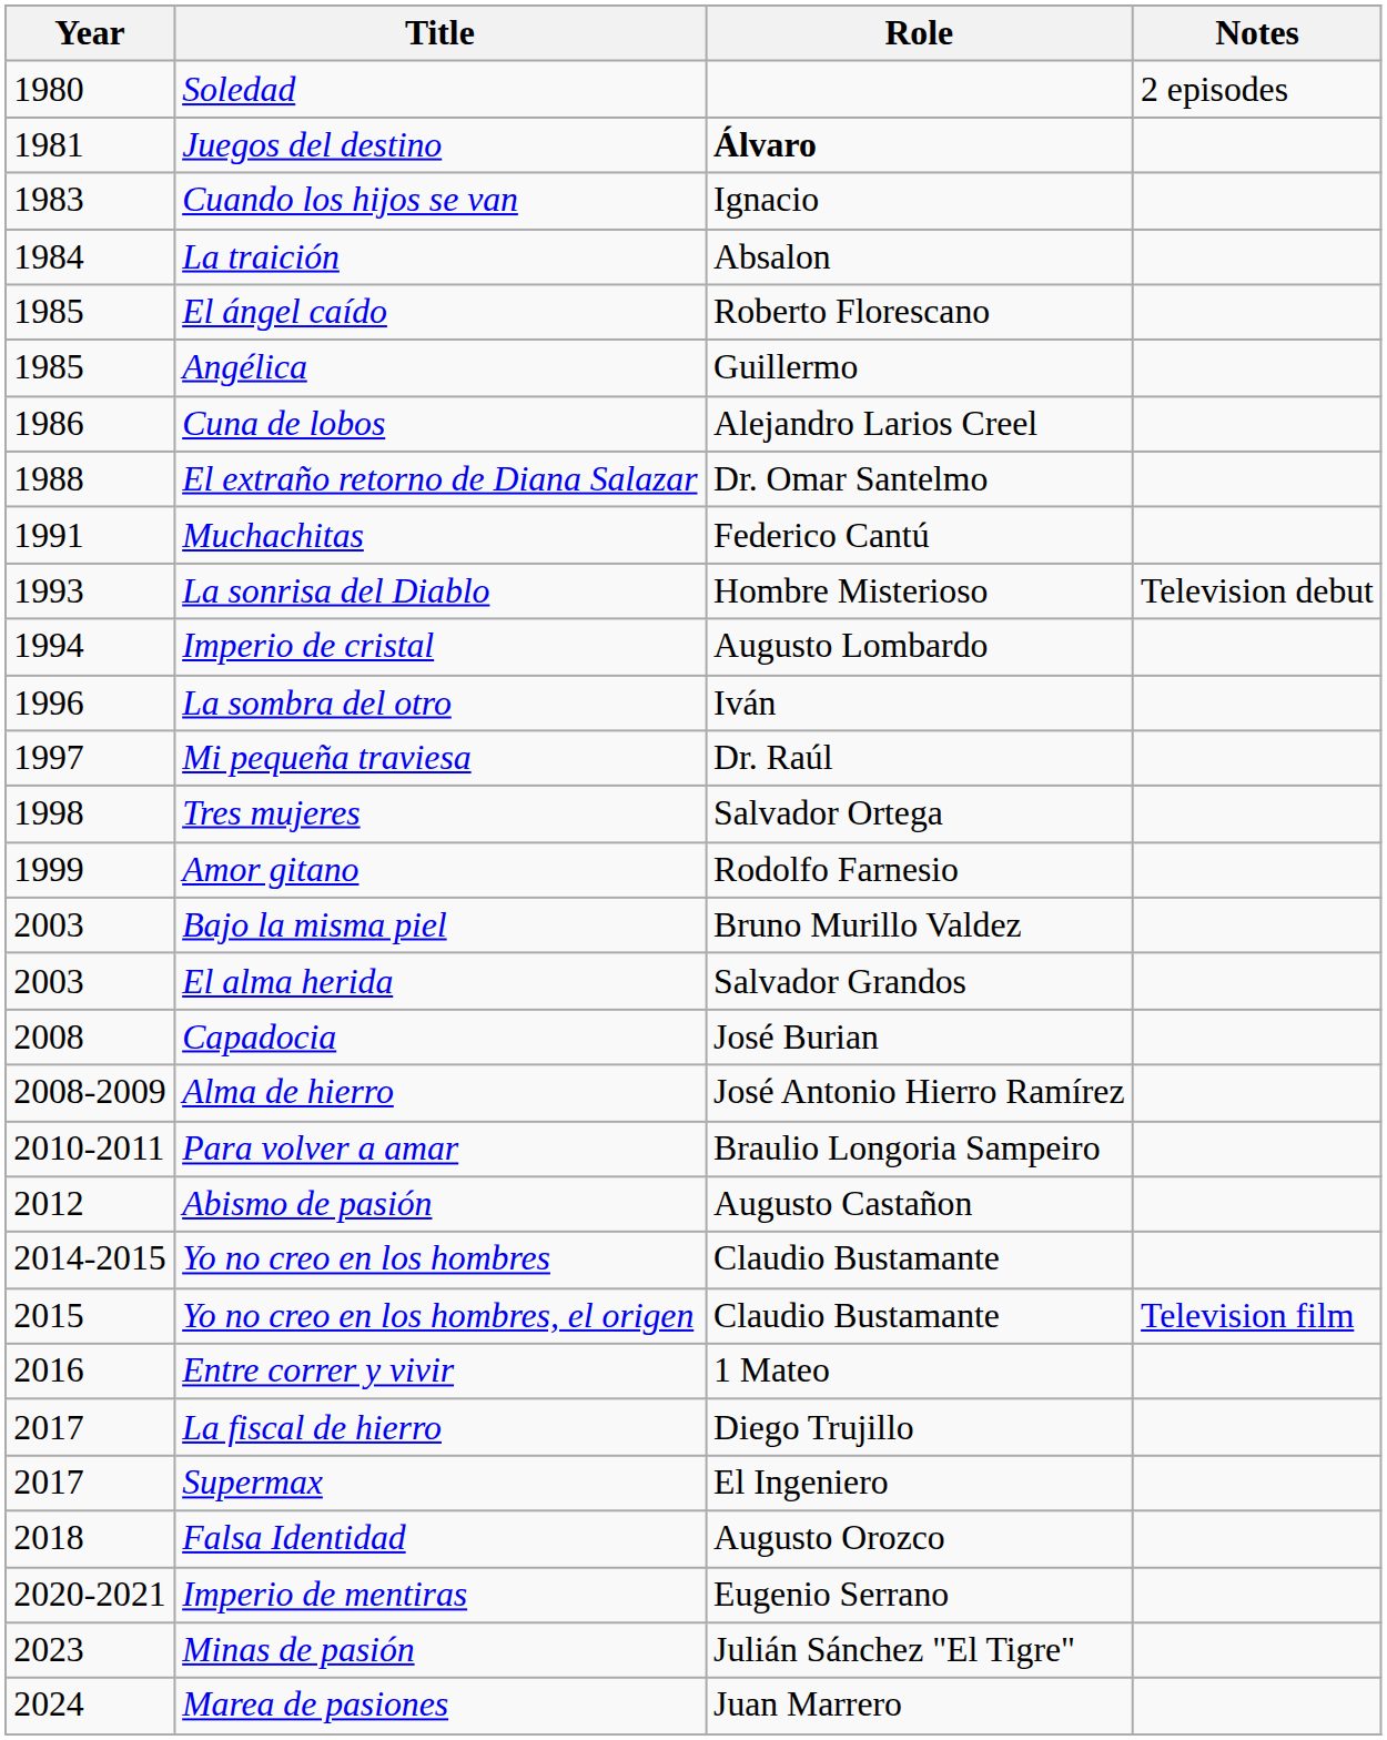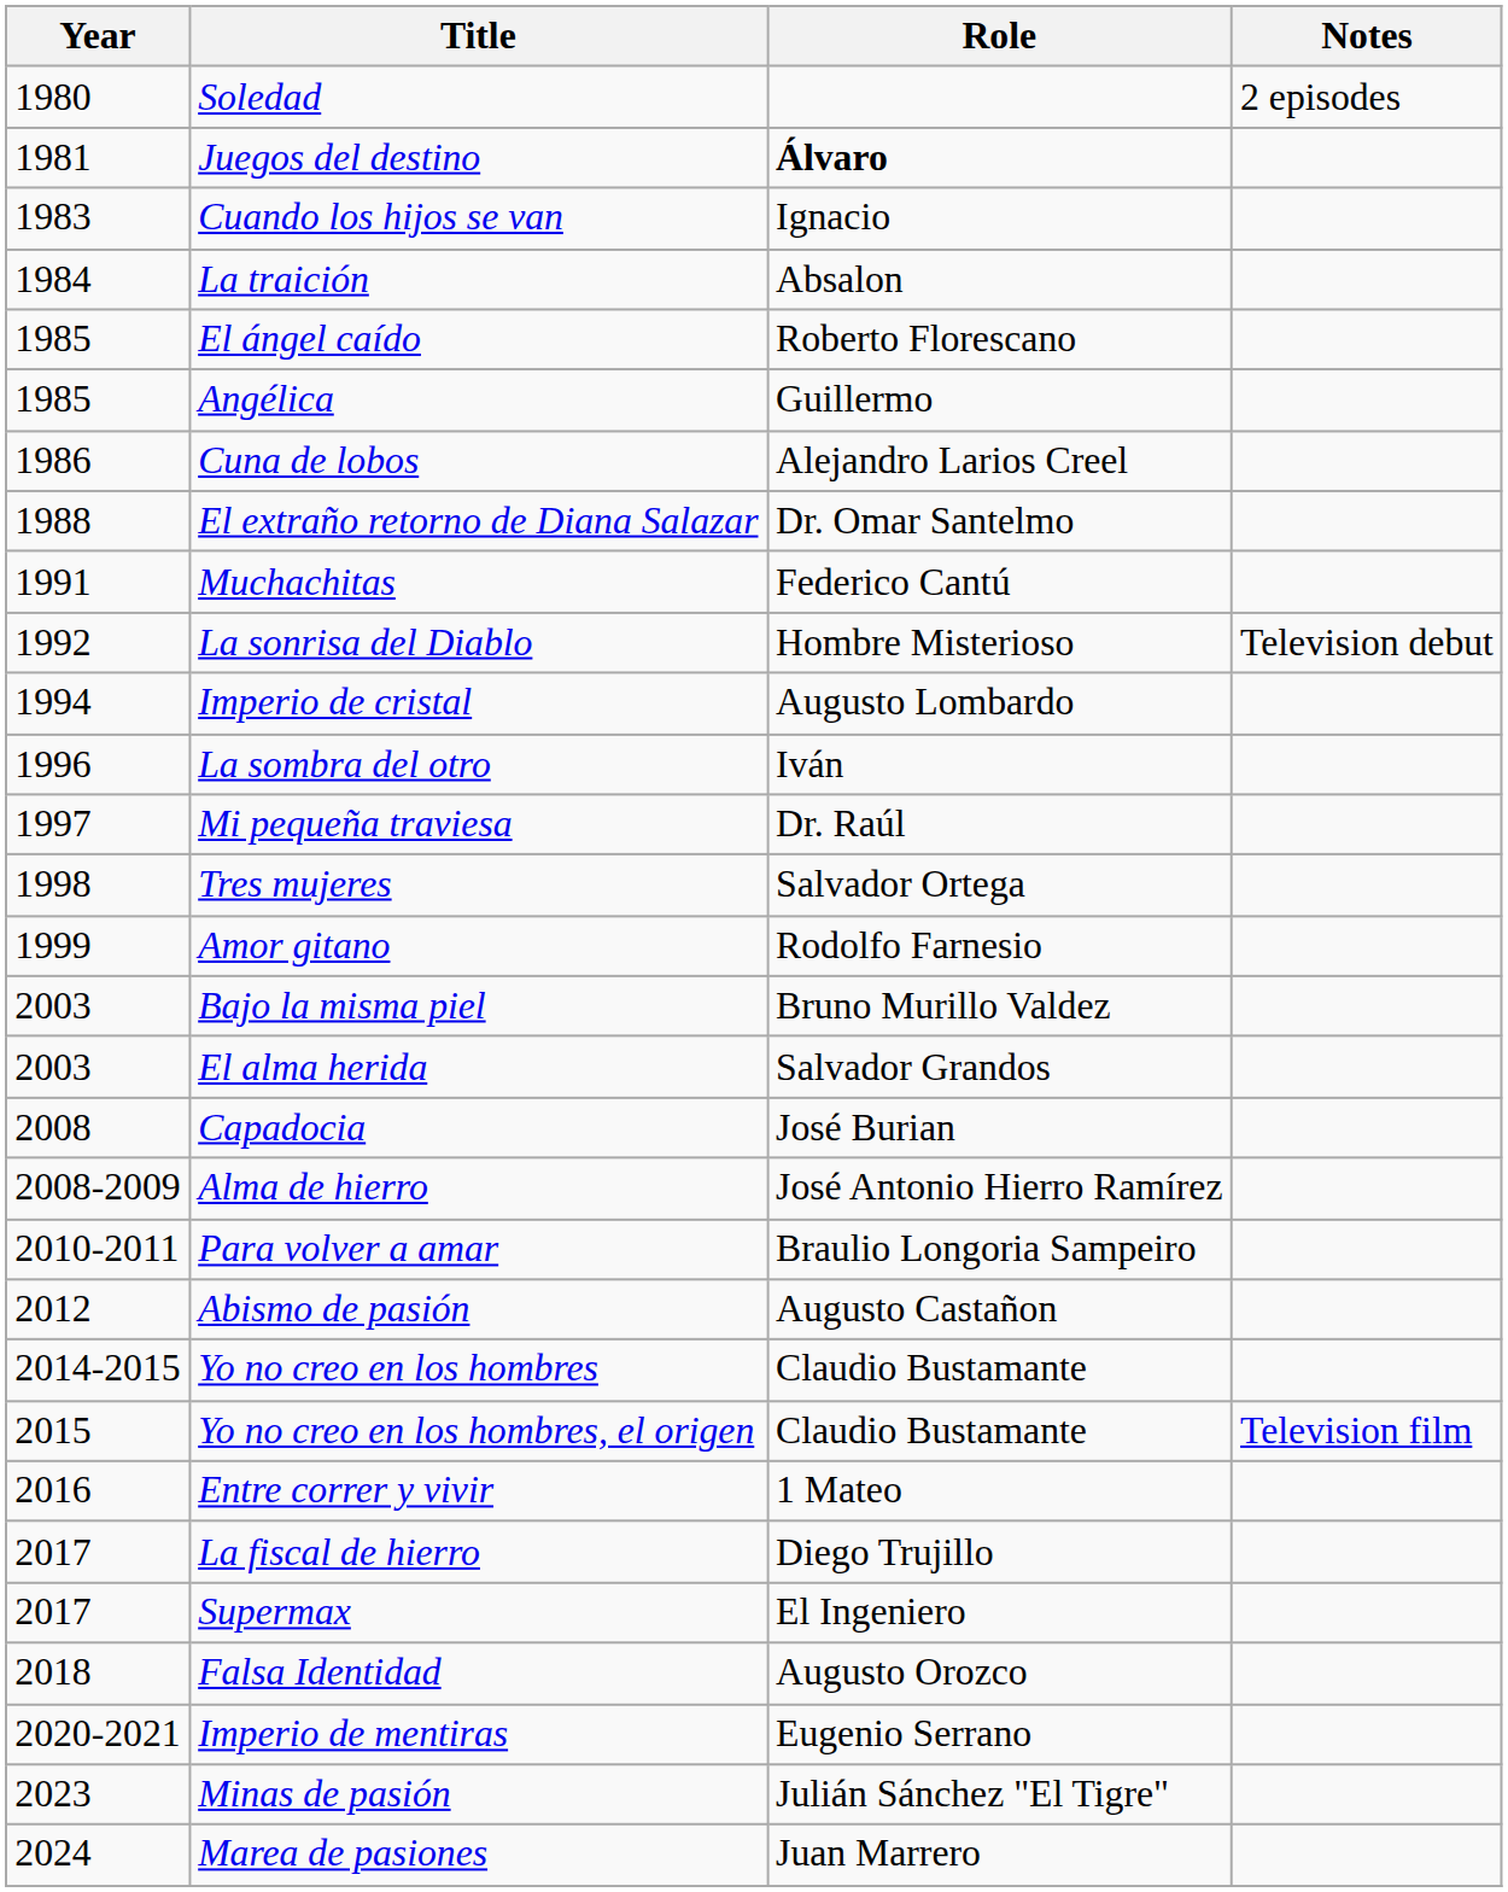La sonrisa del Diablo | Year: 1993 -> 1992
